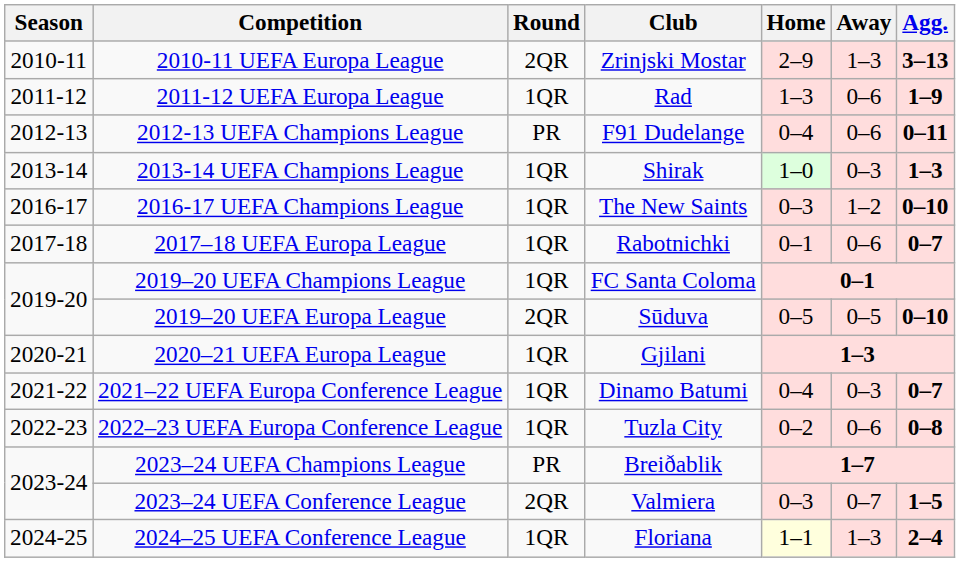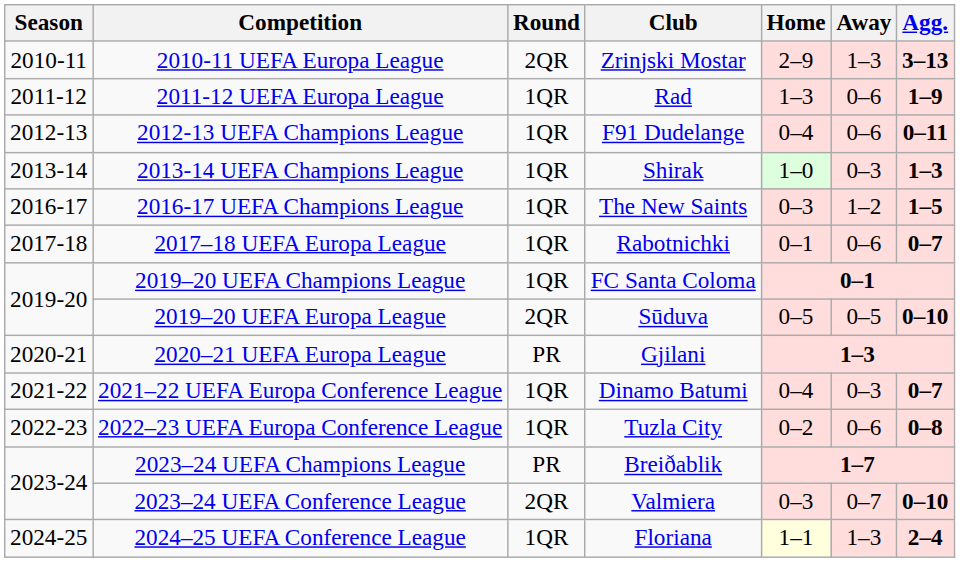2012-13 UEFA Champions League | Round: PR -> 1QR
2016-17 UEFA Champions League | Agg.: 0–10 -> 1–5
2020–21 UEFA Europa League | Round: 1QR -> PR
2023–24 UEFA Conference League | Agg.: 1–5 -> 0–10
